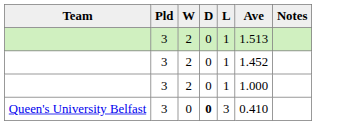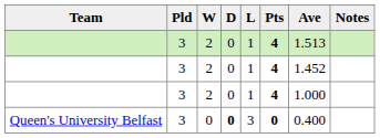+ column: Pts | 4 | 4 | 4 | 0
Queen's University Belfast | Ave: 0.410 -> 0.400
